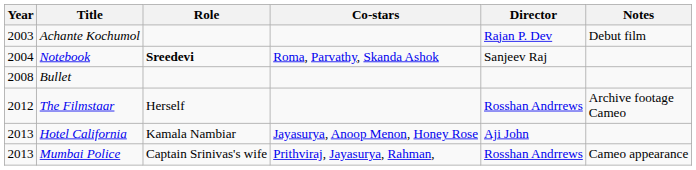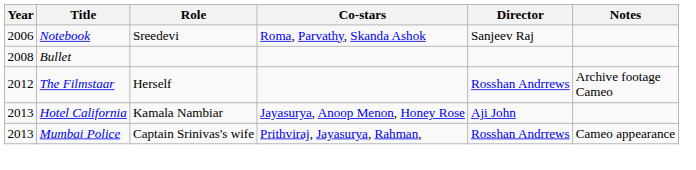- row: 2003 | Achante Kochumol | Rajan P. Dev | Debut film
Notebook | Year: 2004 -> 2006
Notebook | Role: bold -> normal
